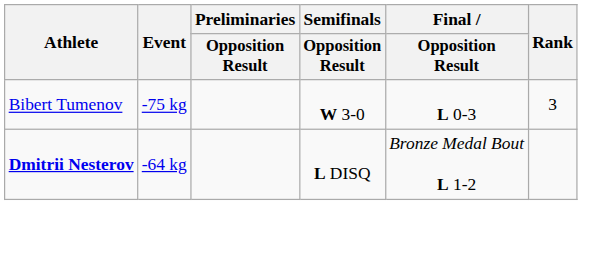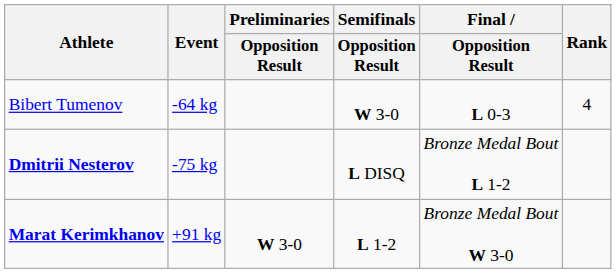Bibert Tumenov | Event: -75 kg -> -64 kg
Bibert Tumenov | Rank: 3 -> 4
Dmitrii Nesterov | Event: -64 kg -> -75 kg
+ row: Marat Kerimkhanov | +91 kg | W 3-0 | L 1-2 | Bronze Medal Bout W 3-0
